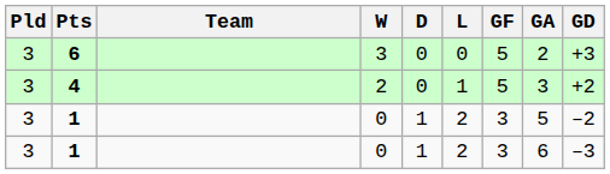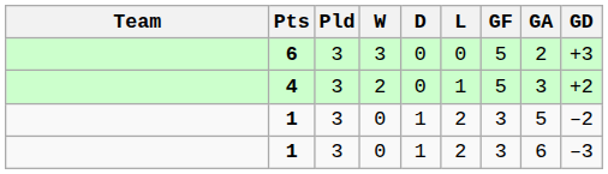columns swapped: Team <-> Pld
